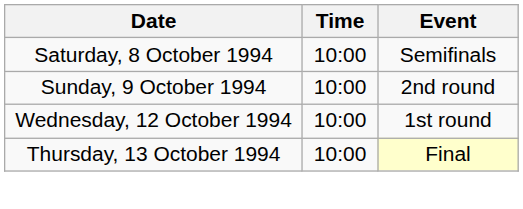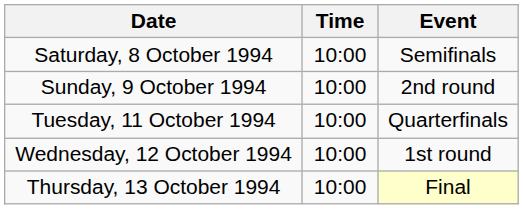+ row: Tuesday, 11 October 1994 | 10:00 | Quarterfinals
